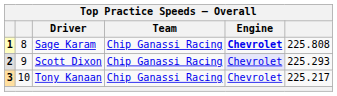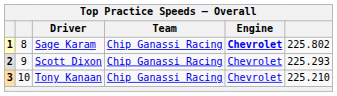Sage Karam | column 6: 225.808 -> 225.802
Scott Dixon | Engine: lavender background -> no background
Tony Kanaan | column 6: 225.217 -> 225.210
